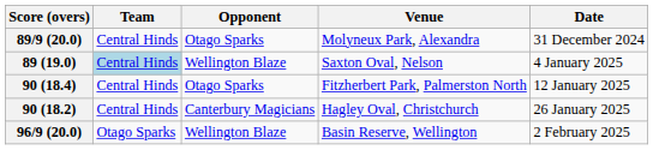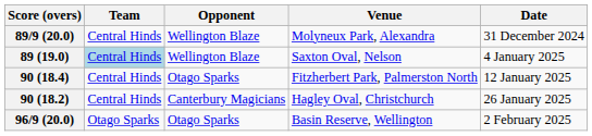89/9 (20.0) | Opponent: Otago Sparks -> Wellington Blaze
96/9 (20.0) | Opponent: Wellington Blaze -> Otago Sparks
